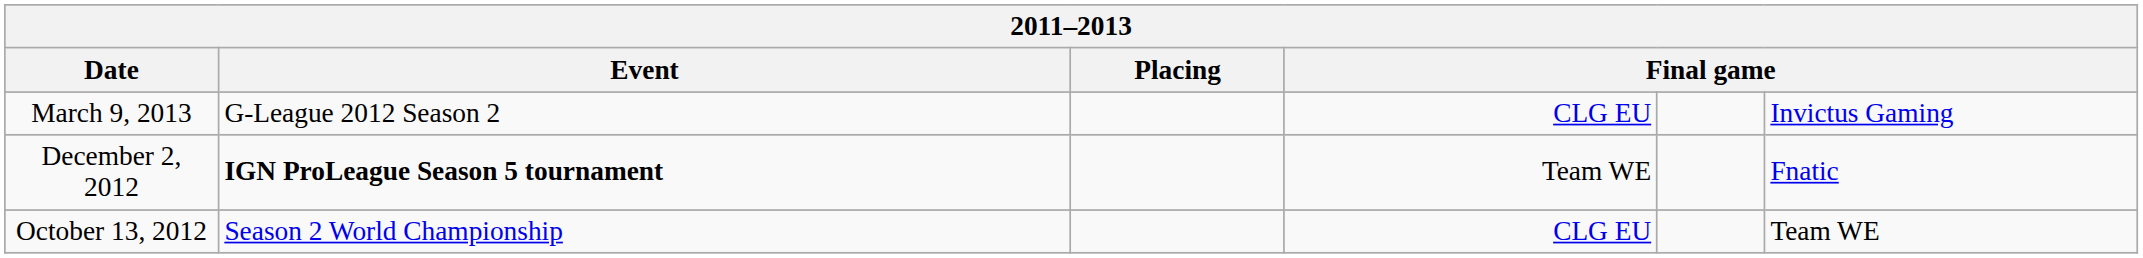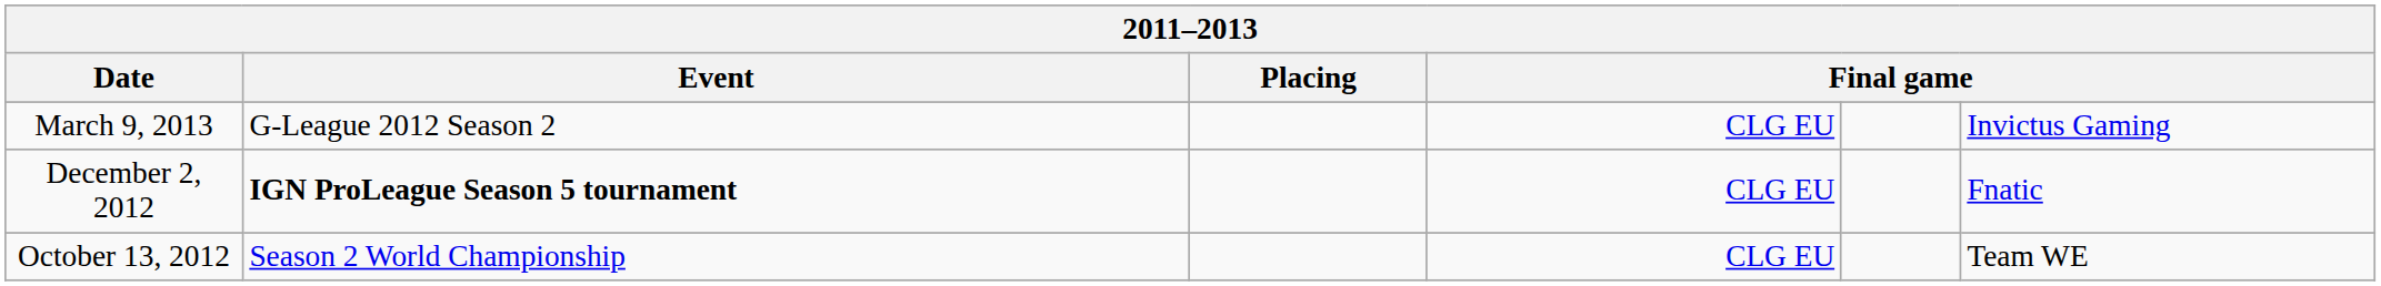December 2, 2012 | column 4: Team WE -> CLG EU
